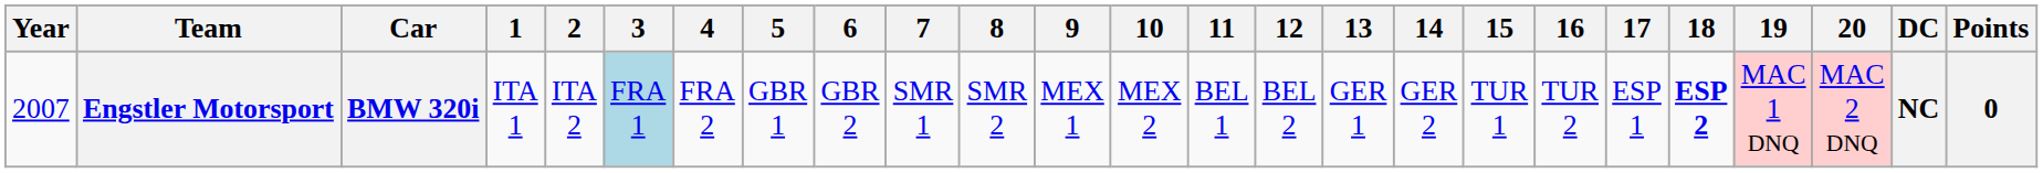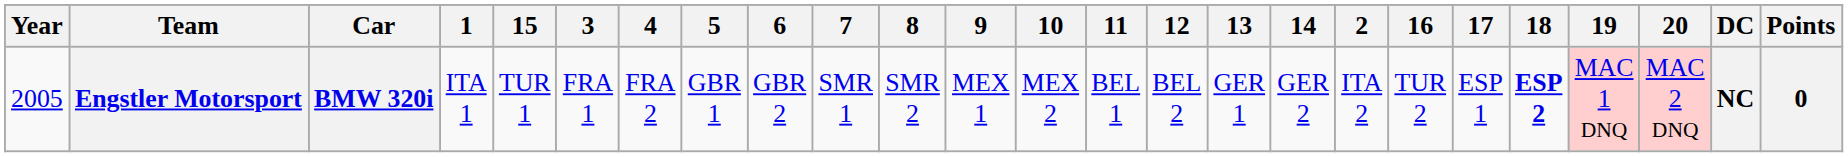columns swapped: 2 <-> 15
Engstler Motorsport | Year: 2007 -> 2005
Engstler Motorsport | 3: lightblue background -> no background
